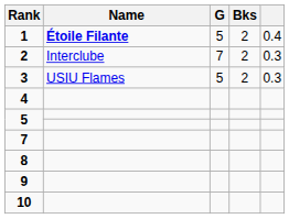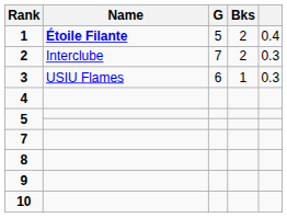3 | G: 5 -> 6
3 | Bks: 2 -> 1
